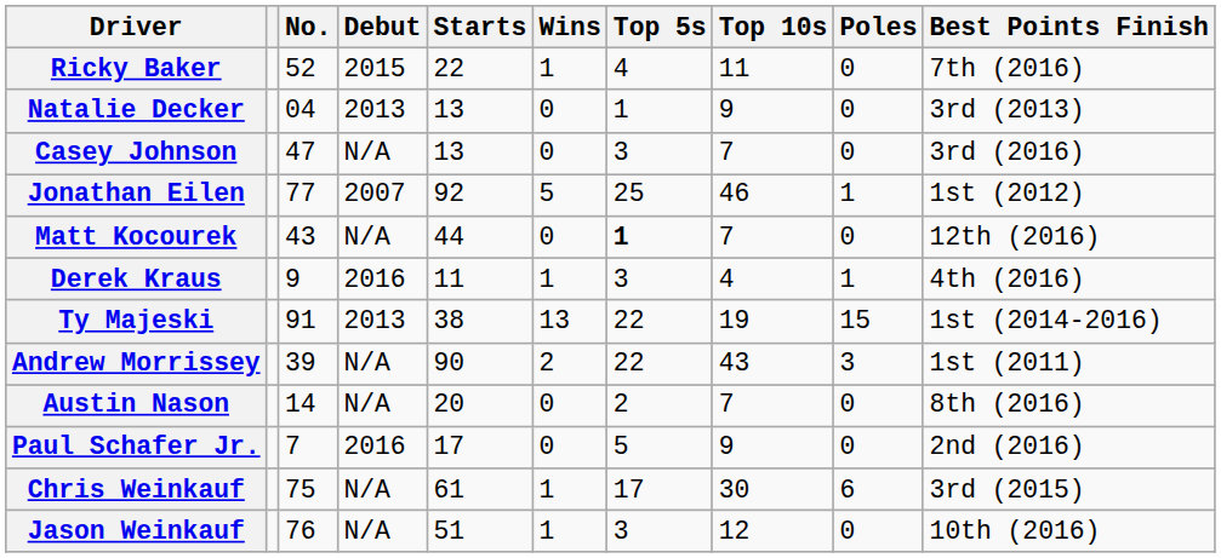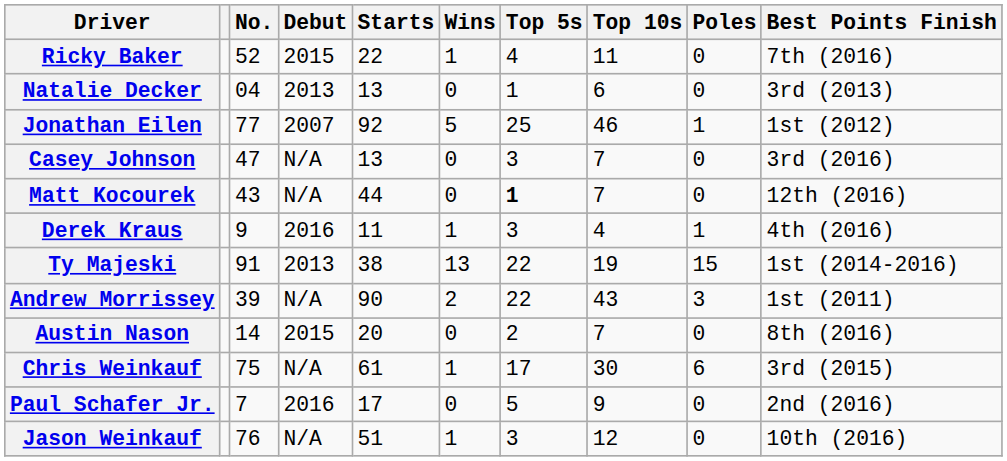Natalie Decker | Top 10s: 9 -> 6
rows swapped: Jonathan Eilen <-> Casey Johnson
Austin Nason | Debut: N/A -> 2015
rows swapped: Paul Schafer Jr. <-> Chris Weinkauf
